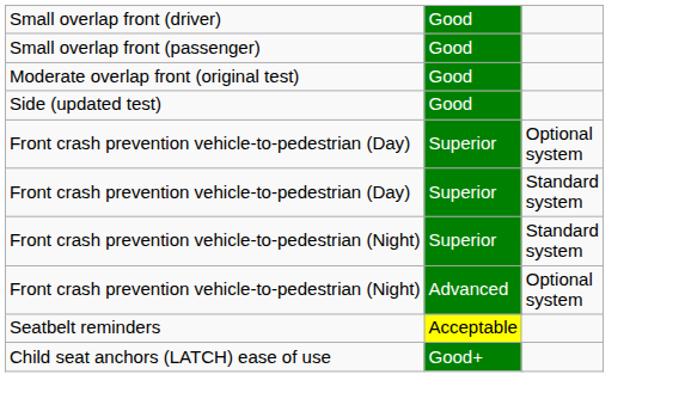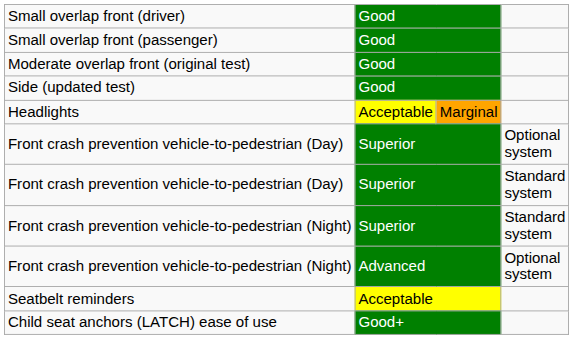+ row: Headlights | Acceptable | Marginal
